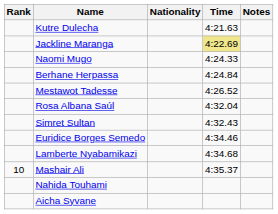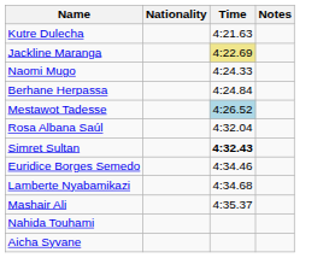- column: Rank | 10
Mestawot Tadesse | Time: no background -> lightblue background
Simret Sultan | Time: normal -> bold
